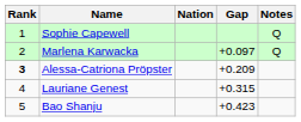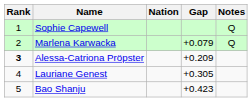Marlena Karwacka | Gap: +0.097 -> +0.079
Lauriane Genest | Gap: +0.315 -> +0.305
